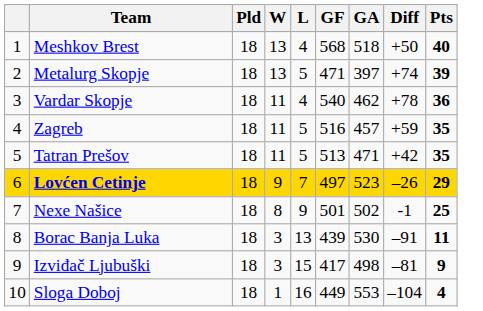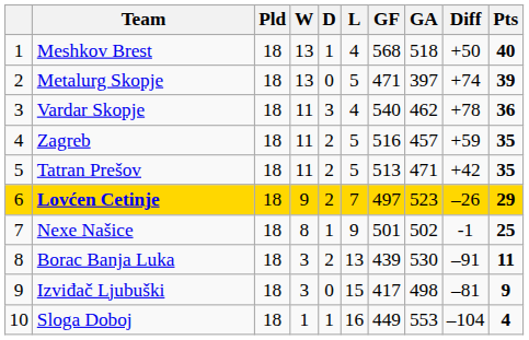+ column: D | 1 | 0 | 3 | 2 | 2 | 2 | 1 | 2 | 0 | 1
